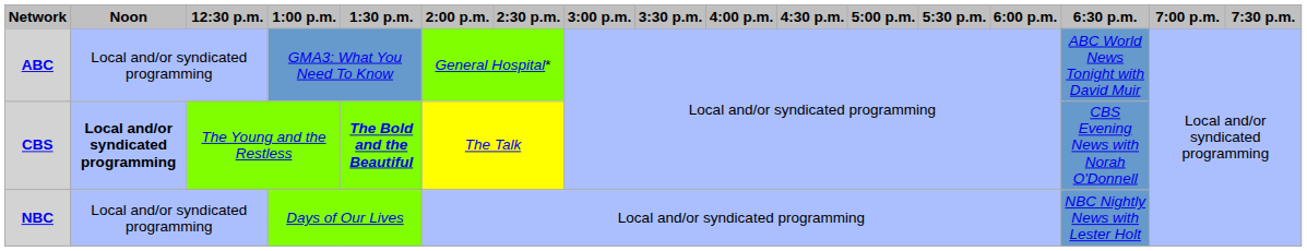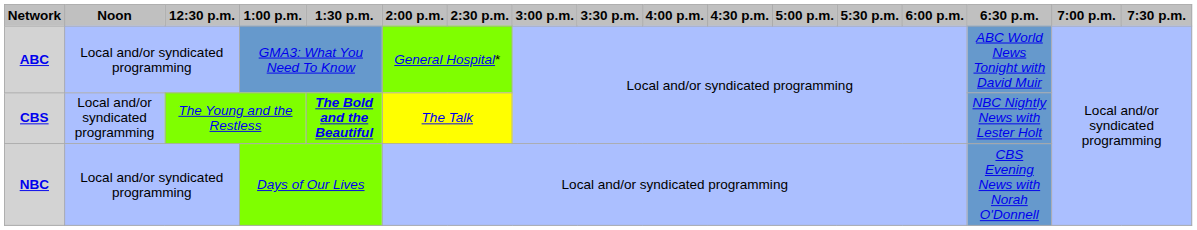CBS | Noon: bold -> normal
CBS | 6:30 p.m.: CBS Evening News with Norah O'Donnell -> NBC Nightly News with Lester Holt
NBC | 6:30 p.m.: NBC Nightly News with Lester Holt -> CBS Evening News with Norah O'Donnell
